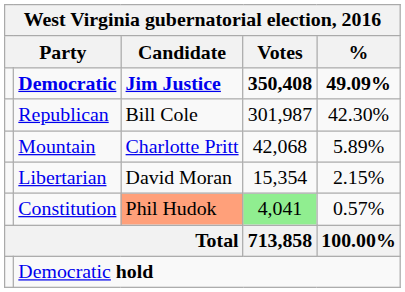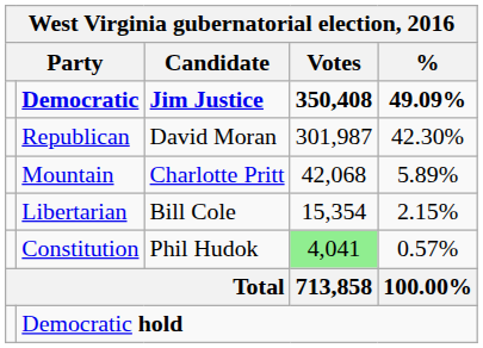Republican | West Virginia gubernatorial election, 2016 / Candidate: Bill Cole -> David Moran
Libertarian | West Virginia gubernatorial election, 2016 / Candidate: David Moran -> Bill Cole
Constitution | West Virginia gubernatorial election, 2016 / Candidate: lightsalmon background -> no background
